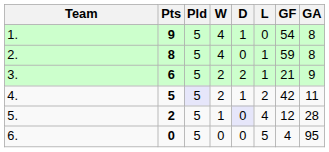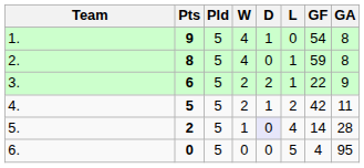3. | GF: 21 -> 22
4. | Pld: lavender background -> no background
5. | GF: 12 -> 14
